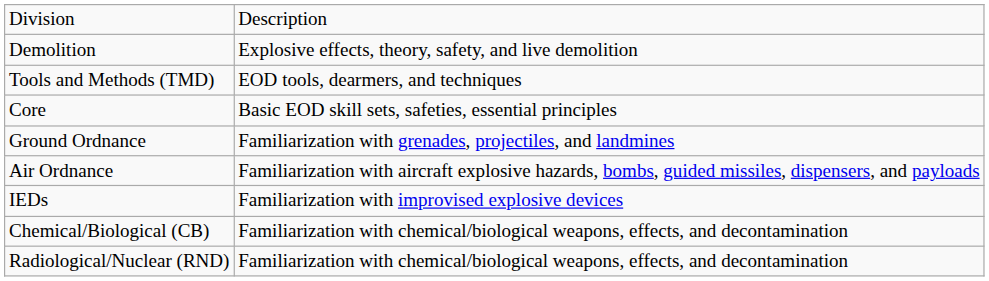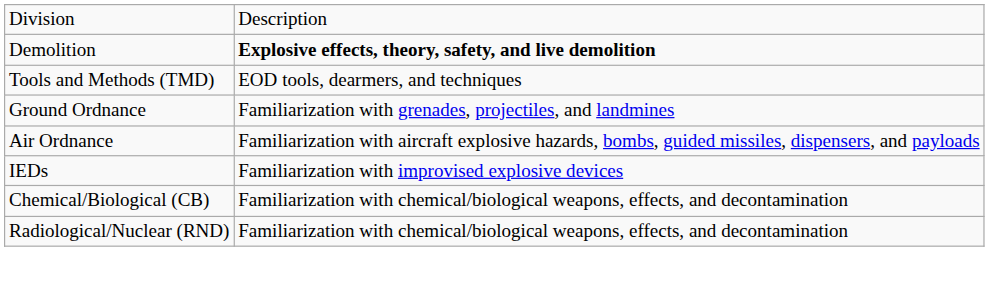Demolition | column 2: normal -> bold
- row: Core | Basic EOD skill sets, safeties, essential principles
